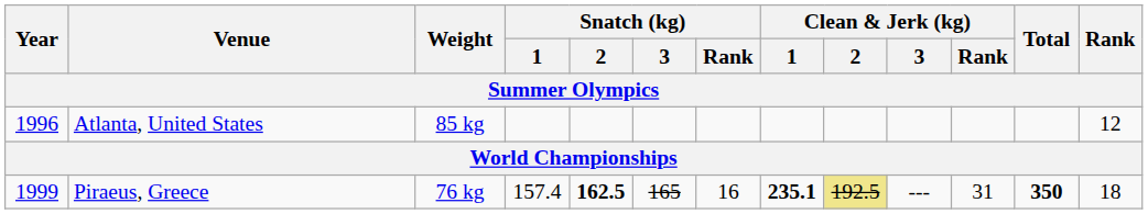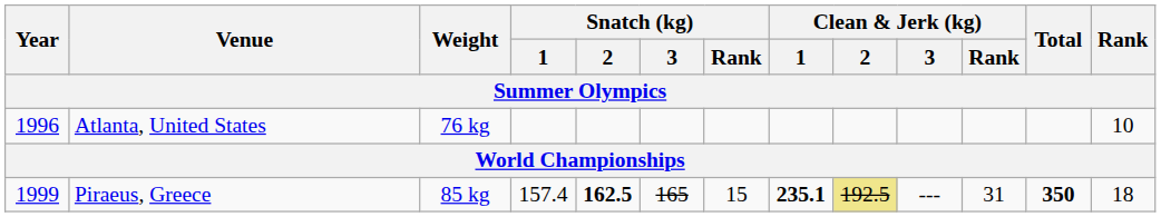Atlanta, United States | Weight: 85 kg -> 76 kg
Atlanta, United States | Rank: 12 -> 10
Piraeus, Greece | Weight: 76 kg -> 85 kg
Piraeus, Greece | Snatch (kg) / Rank: 16 -> 15
